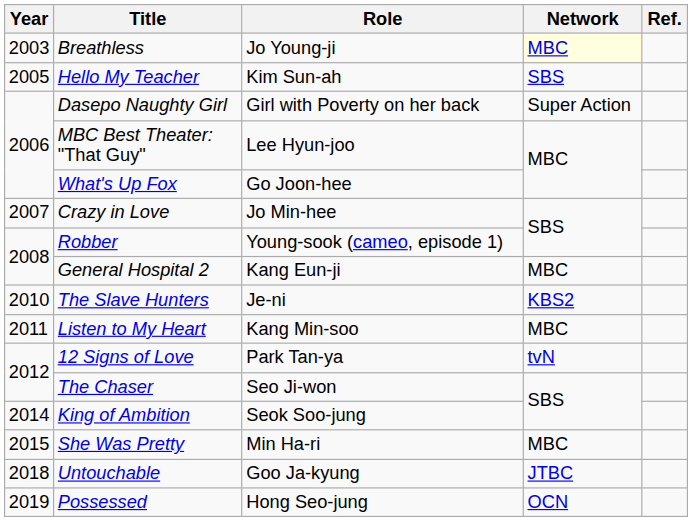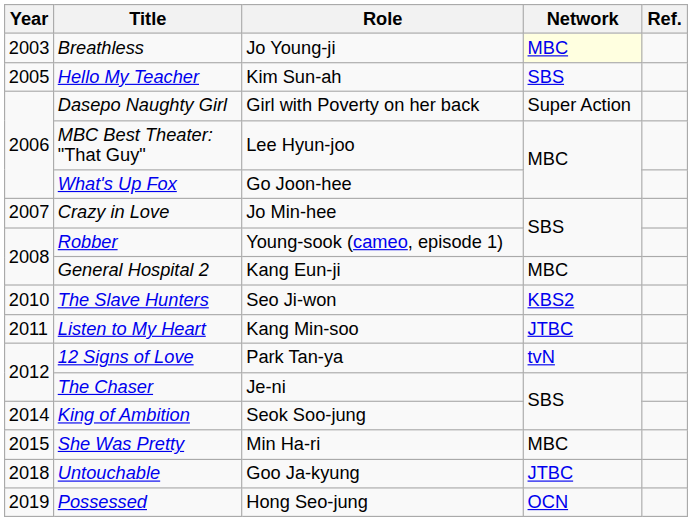The Slave Hunters | Role: Je-ni -> Seo Ji-won
Listen to My Heart | Network: MBC -> JTBC
The Chaser | Role: Seo Ji-won -> Je-ni
